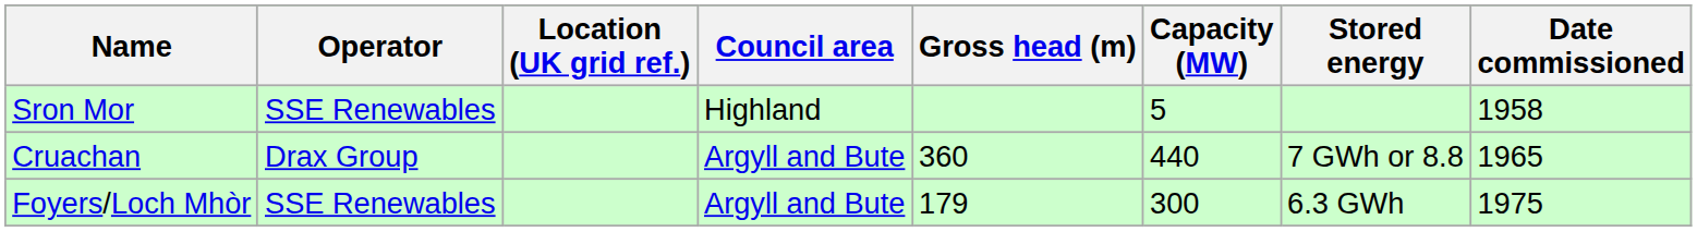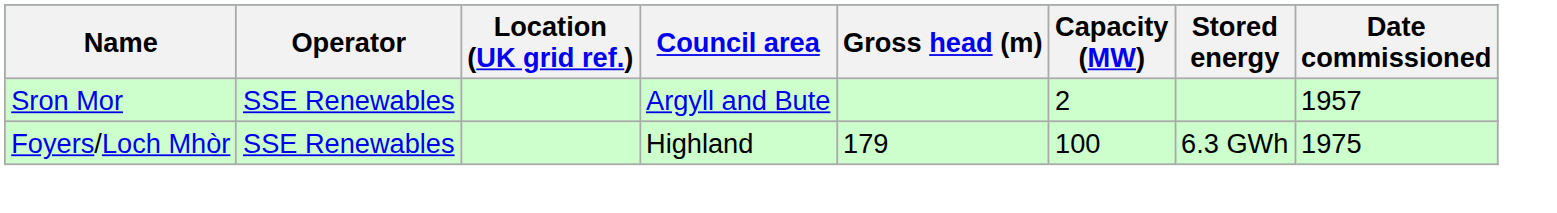Sron Mor | Council area: Highland -> Argyll and Bute
Sron Mor | Capacity (MW): 5 -> 2
Sron Mor | Date commissioned: 1958 -> 1957
- row: Cruachan | Drax Group | Argyll and Bute | 360 | 440 | 7 GWh or 8.8 | 1965
Foyers/Loch Mhòr | Council area: Argyll and Bute -> Highland
Foyers/Loch Mhòr | Capacity (MW): 300 -> 100
